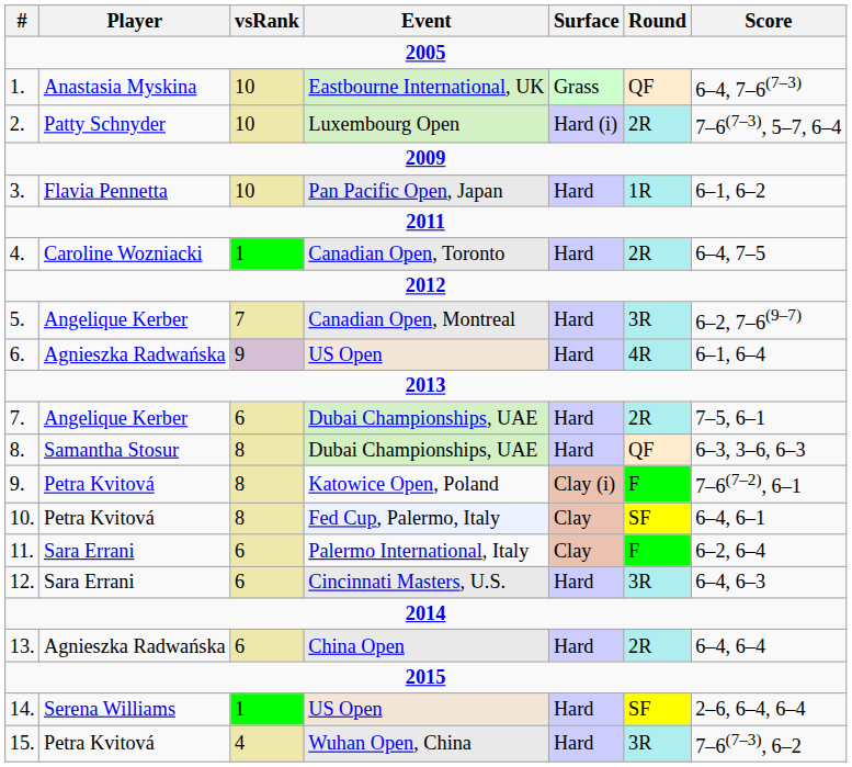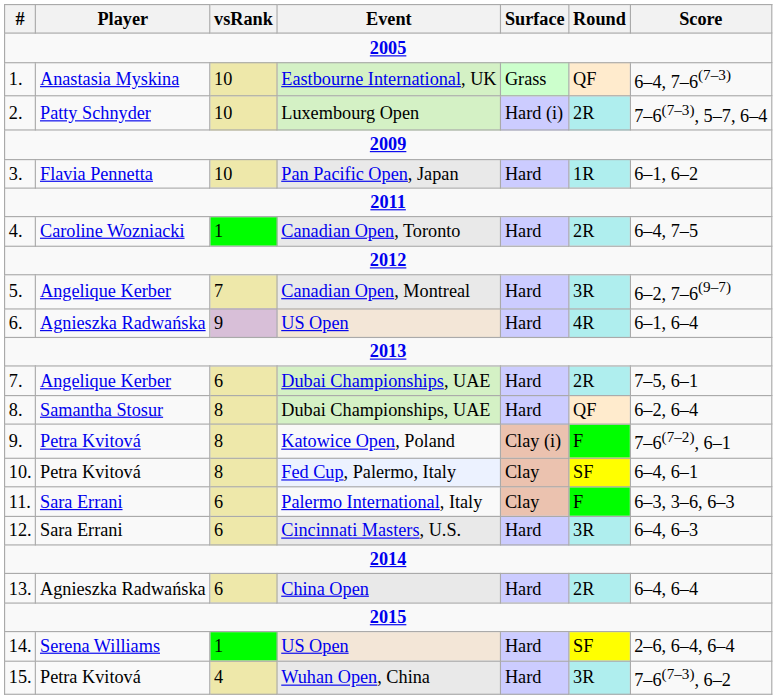8. / Dubai Championships, UAE | Score: 6–3, 3–6, 6–3 -> 6–2, 6–4
Palermo International, Italy | Score: 6–2, 6–4 -> 6–3, 3–6, 6–3
